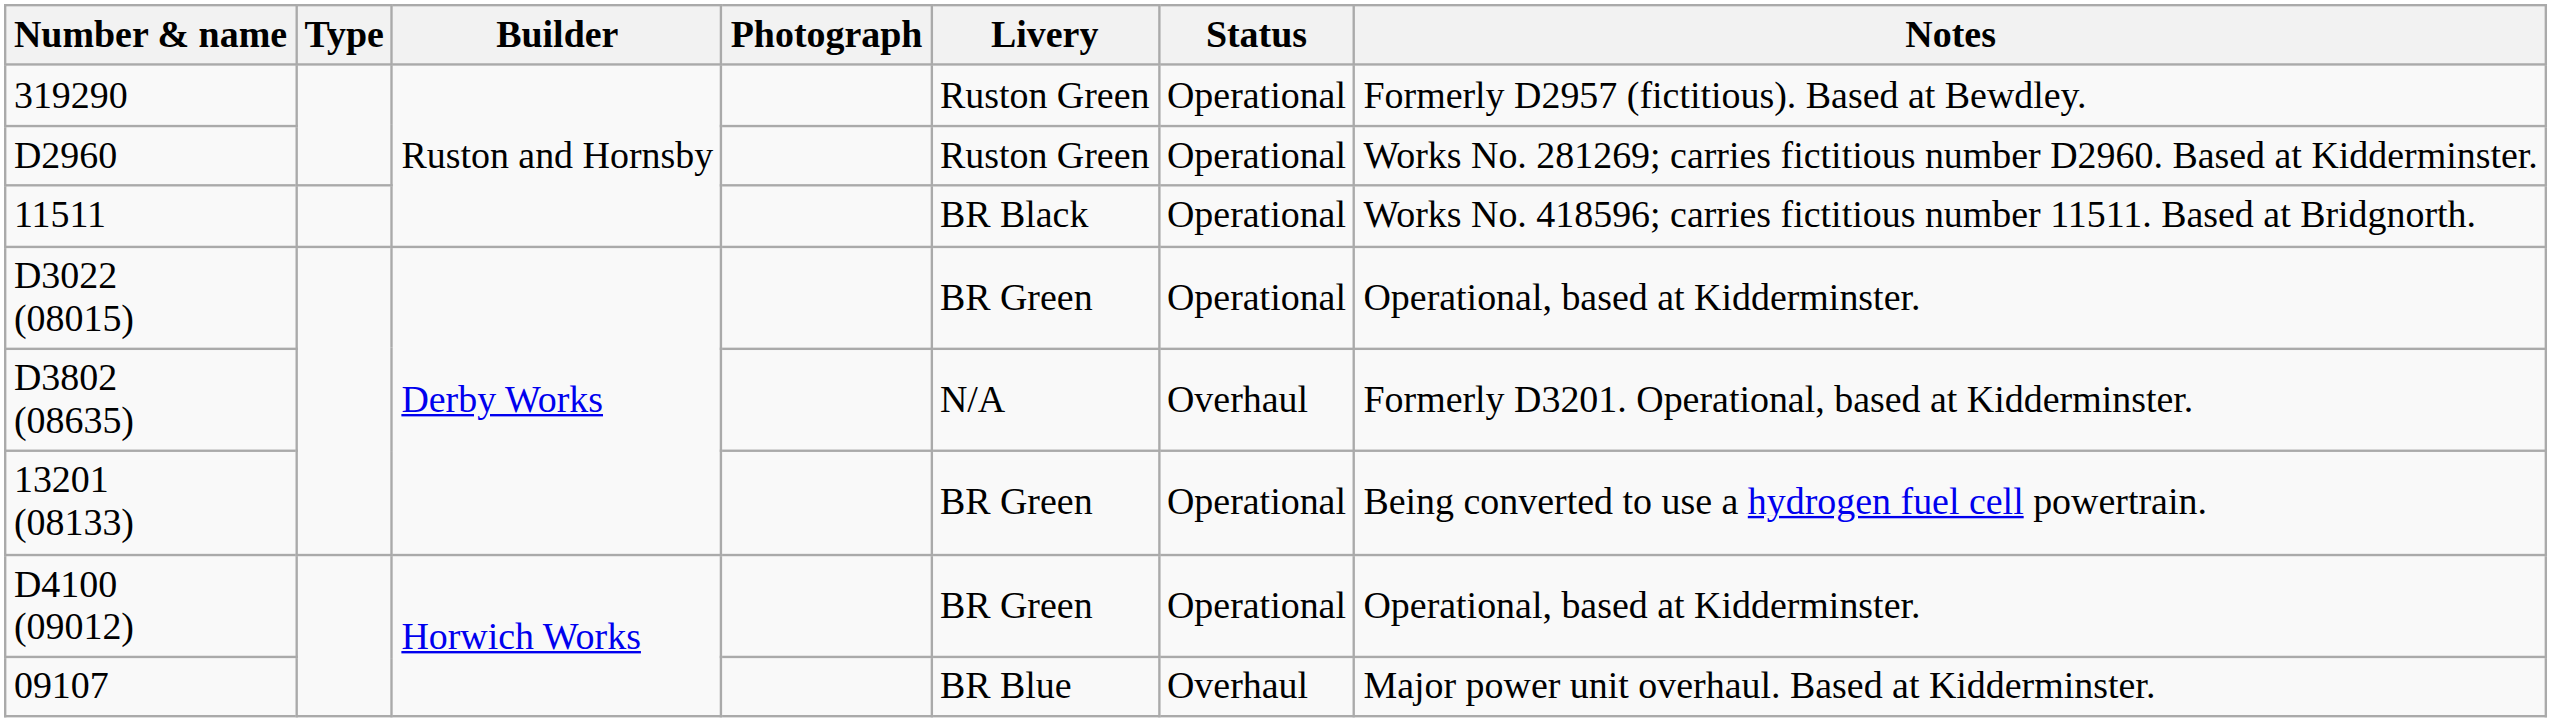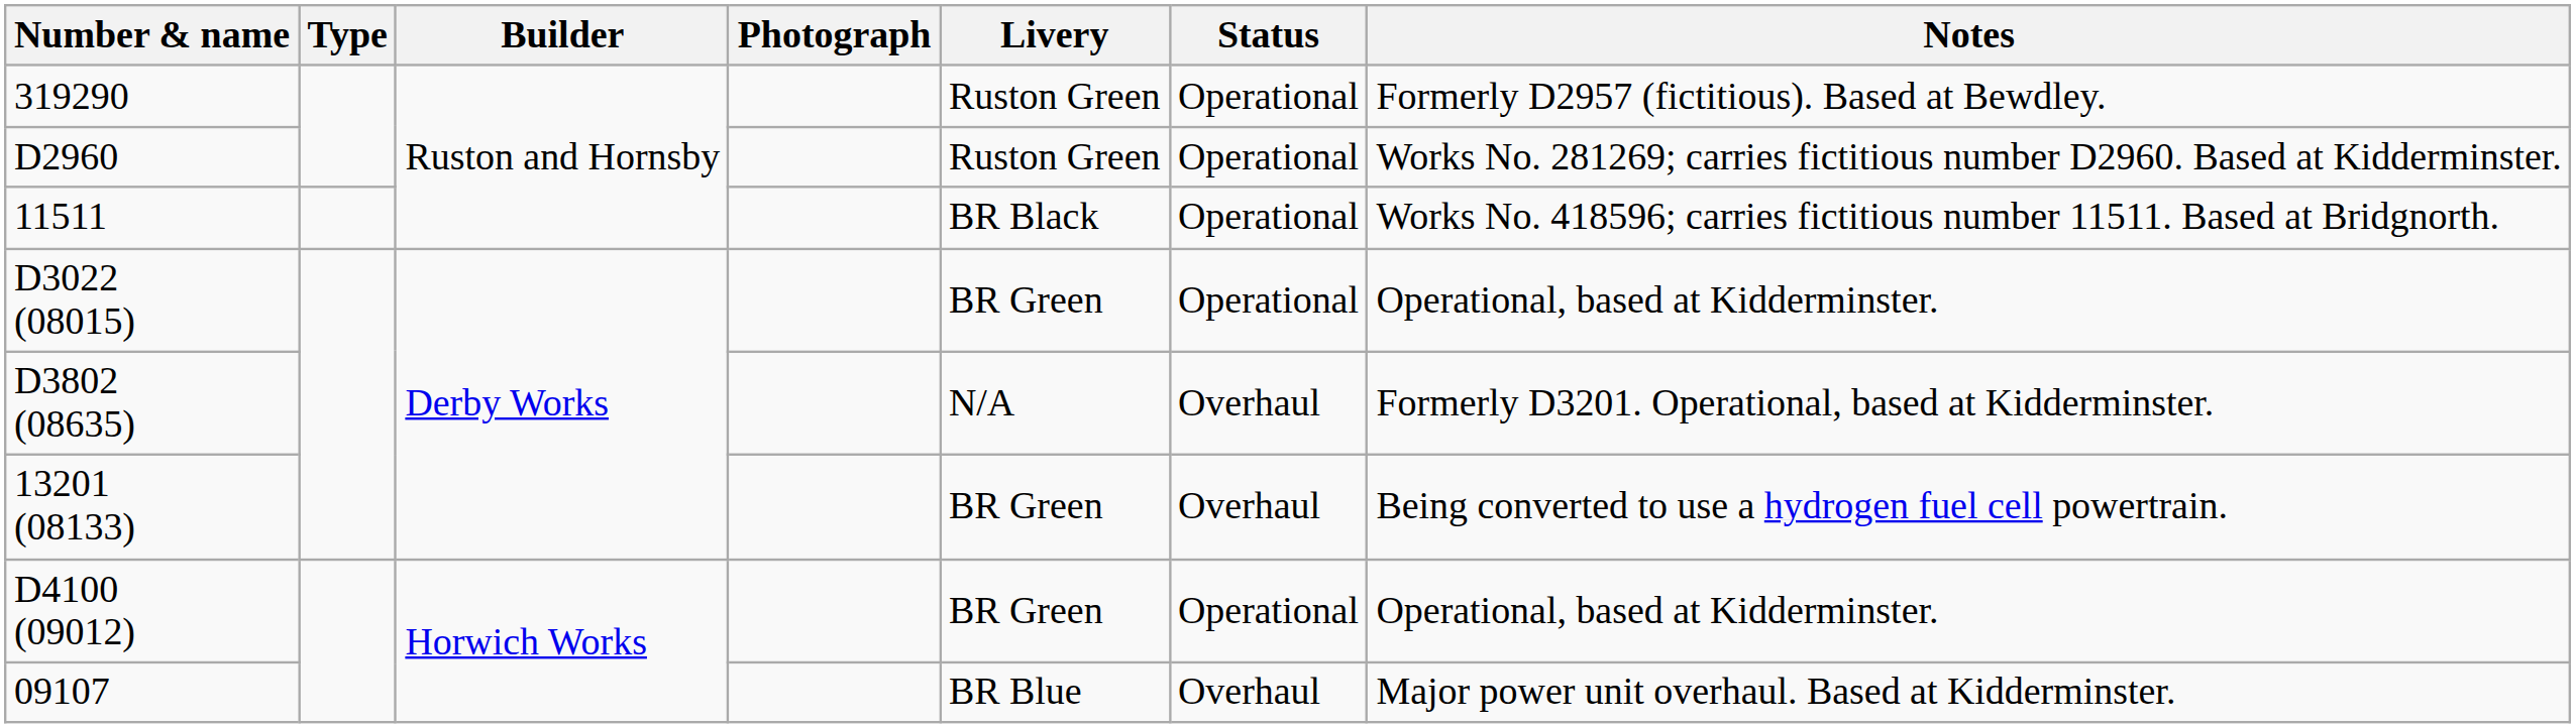13201 (08133) | Status: Operational -> Overhaul
